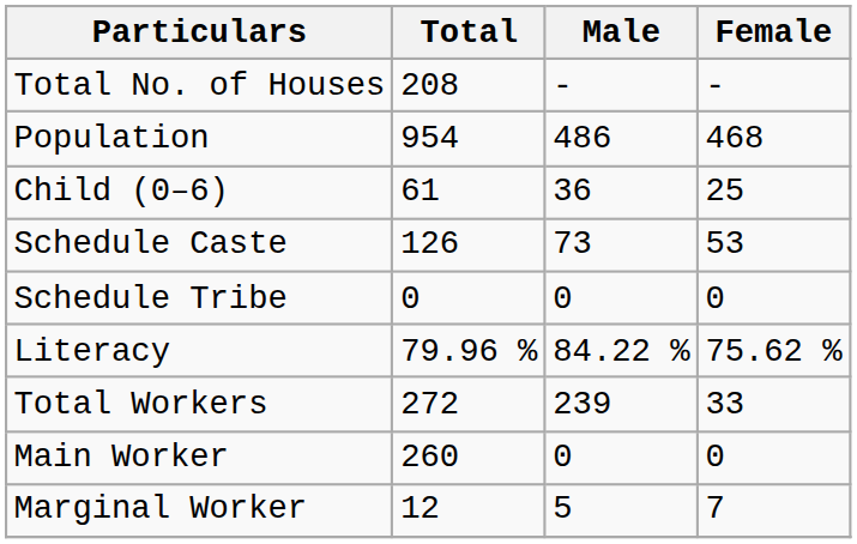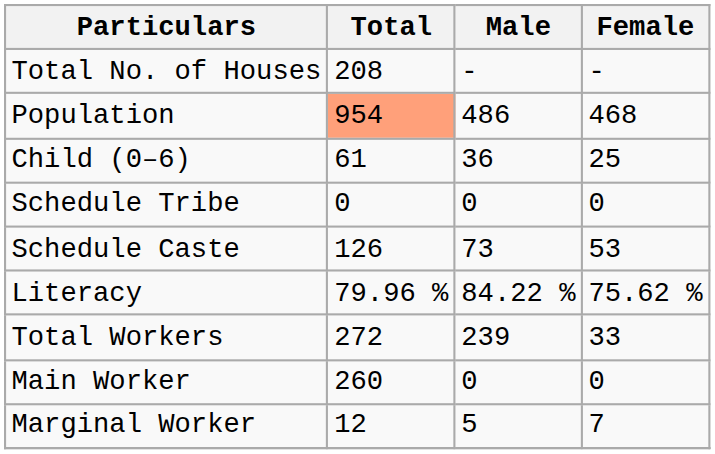Population | Total: no background -> lightsalmon background
rows swapped: Schedule Caste <-> Schedule Tribe
